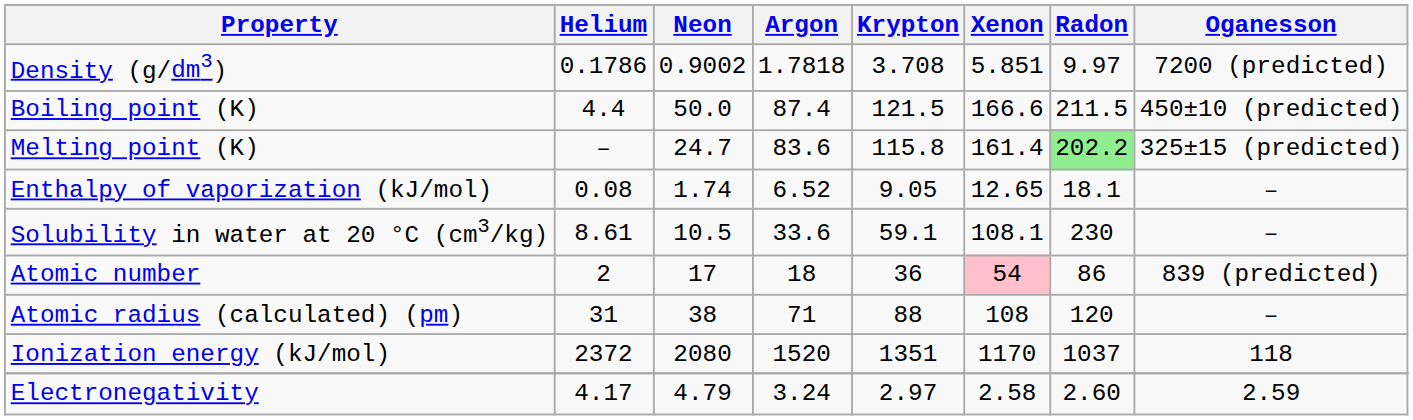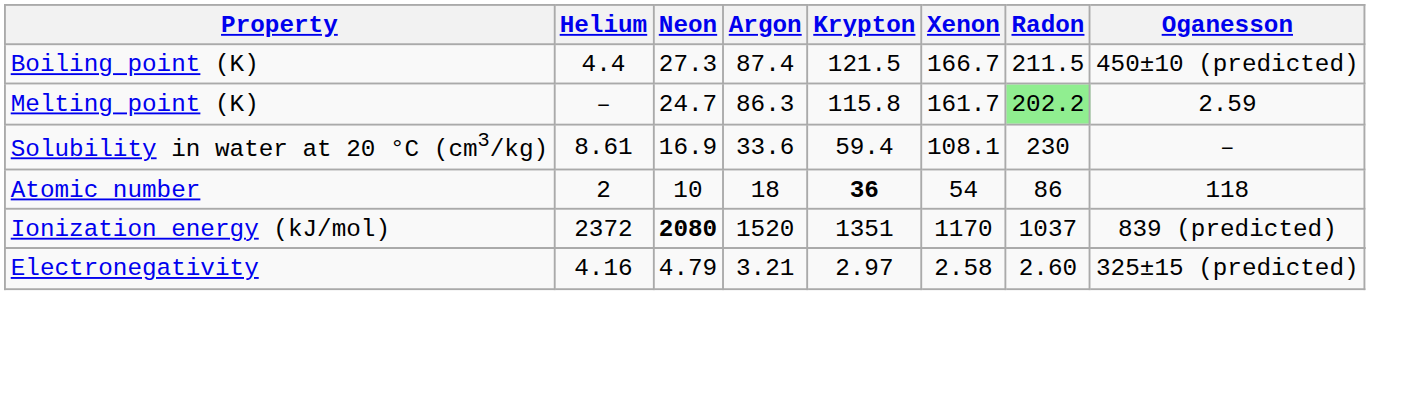- row: Density (g/dm3) | 0.1786 | 0.9002 | 1.7818 | 3.708 | 5.851 | 9.97 | 7200 (predicted)
Boiling point (K) | Neon: 50.0 -> 27.3
Boiling point (K) | Xenon: 166.6 -> 166.7
Melting point (K) | Argon: 83.6 -> 86.3
Melting point (K) | Xenon: 161.4 -> 161.7
Melting point (K) | Oganesson: 325±15 (predicted) -> 2.59
- row: Enthalpy of vaporization (kJ/mol) | 0.08 | 1.74 | 6.52 | 9.05 | 12.65 | 18.1 | –
Solubility in water at 20 °C (cm3/kg) | Neon: 10.5 -> 16.9
Solubility in water at 20 °C (cm3/kg) | Krypton: 59.1 -> 59.4
Atomic number | Neon: 17 -> 10
Atomic number | Krypton: normal -> bold
Atomic number | Xenon: pink background -> no background
Atomic number | Oganesson: 839 (predicted) -> 118
- row: Atomic radius (calculated) (pm) | 31 | 38 | 71 | 88 | 108 | 120 | –
Ionization energy (kJ/mol) | Neon: normal -> bold
Ionization energy (kJ/mol) | Oganesson: 118 -> 839 (predicted)
Electronegativity | Helium: 4.17 -> 4.16
Electronegativity | Argon: 3.24 -> 3.21
Electronegativity | Oganesson: 2.59 -> 325±15 (predicted)
